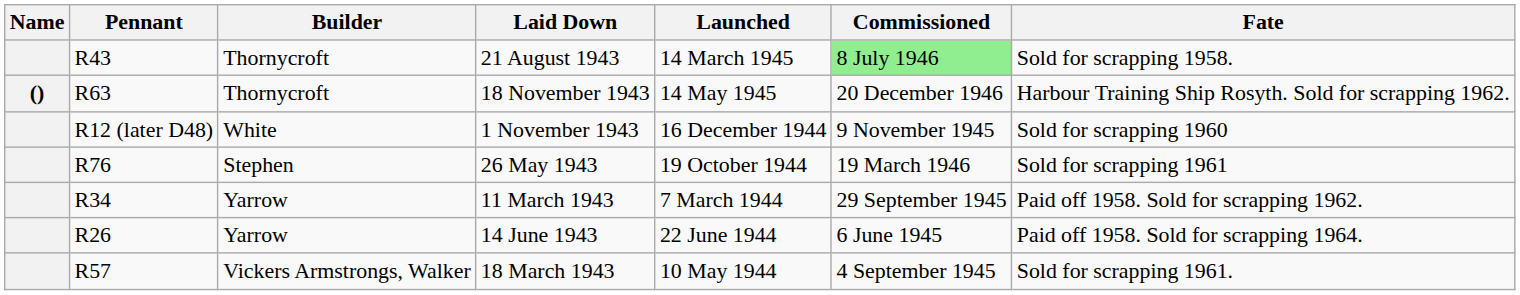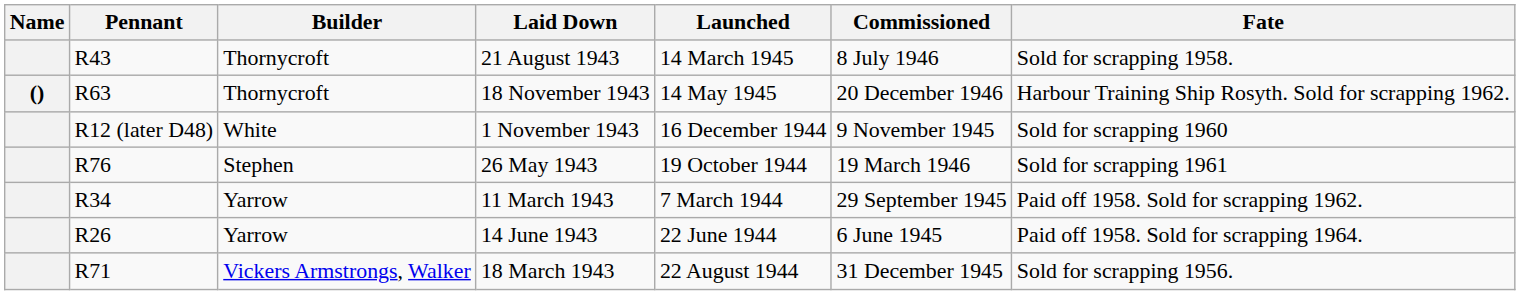R43 | Commissioned: lightgreen background -> no background
+ row: R71 | Vickers Armstrongs, Walker | 18 March 1943 | 22 August 1944 | 31 December 1945 | Sold for scrapping 1956.
- row: R57 | Vickers Armstrongs, Walker | 18 March 1943 | 10 May 1944 | 4 September 1945 | Sold for scrapping 1961.
